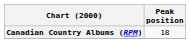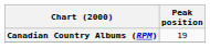Canadian Country Albums (RPM) | Peak position: 18 -> 19
